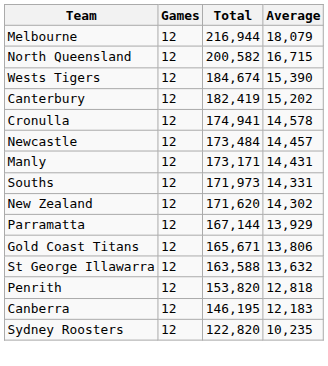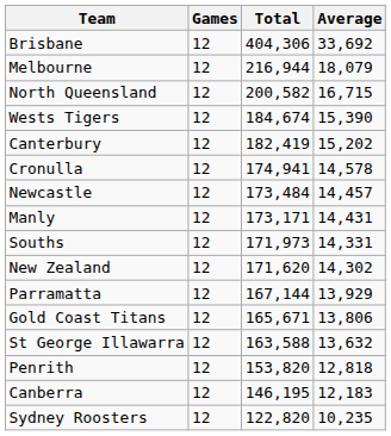+ row: Brisbane | 12 | 404,306 | 33,692
